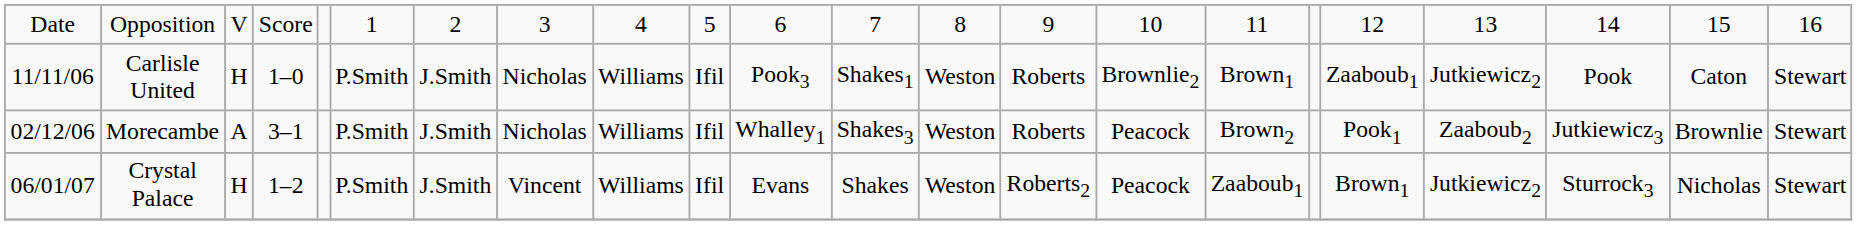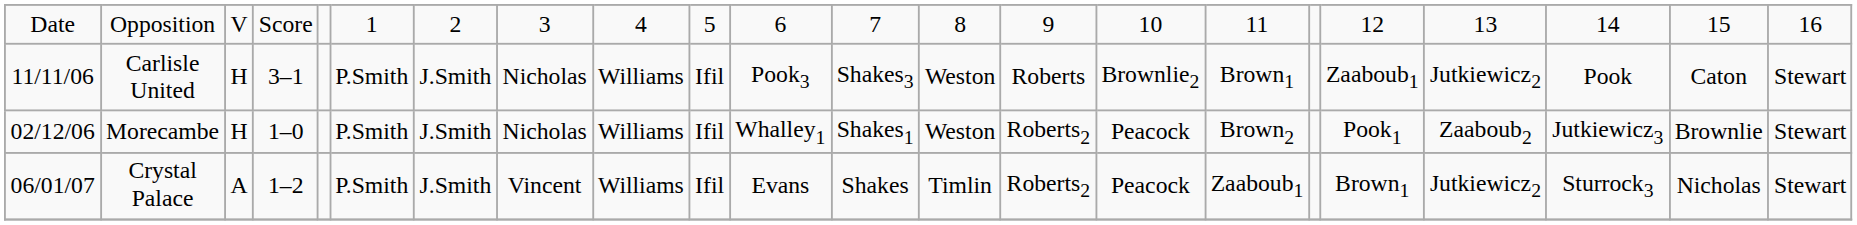Carlisle United | column 4: 1–0 -> 3–1
Carlisle United | column 12: Shakes1 -> Shakes3
Morecambe | column 3: A -> H
Morecambe | column 4: 3–1 -> 1–0
Morecambe | column 12: Shakes3 -> Shakes1
Morecambe | column 14: Roberts -> Roberts2
Crystal Palace | column 3: H -> A
Crystal Palace | column 13: Weston -> Timlin
